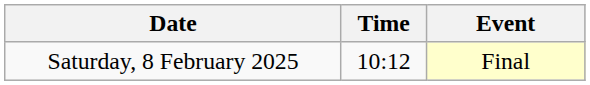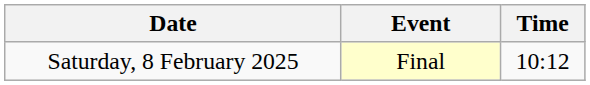columns swapped: Time <-> Event
